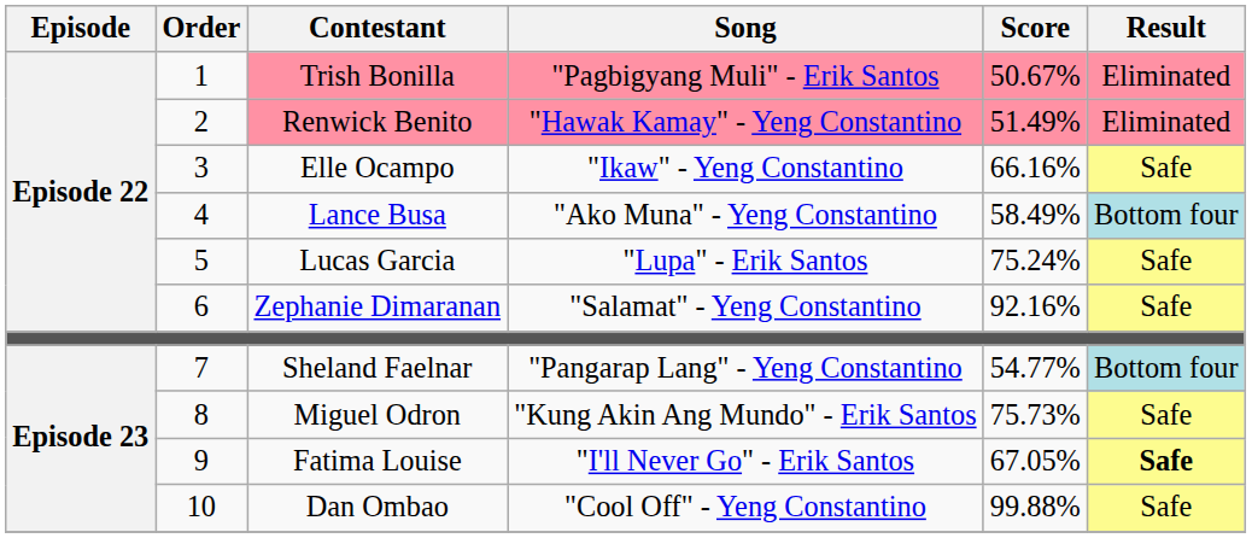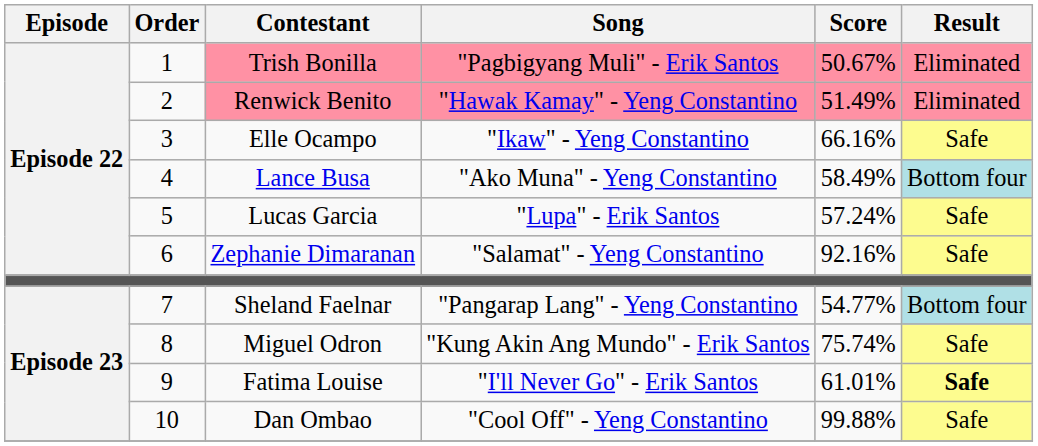Lucas Garcia | Score: 75.24% -> 57.24%
Miguel Odron | Score: 75.73% -> 75.74%
Fatima Louise | Score: 67.05% -> 61.01%
